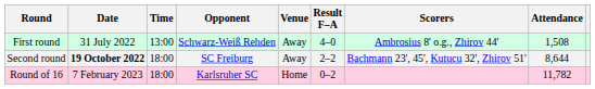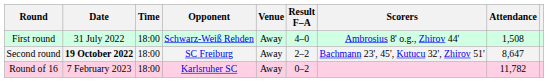First round | Time: 13:00 -> 18:00
Second round | Attendance: 8,644 -> 8,647
Round of 16 | Venue: Home -> Away
